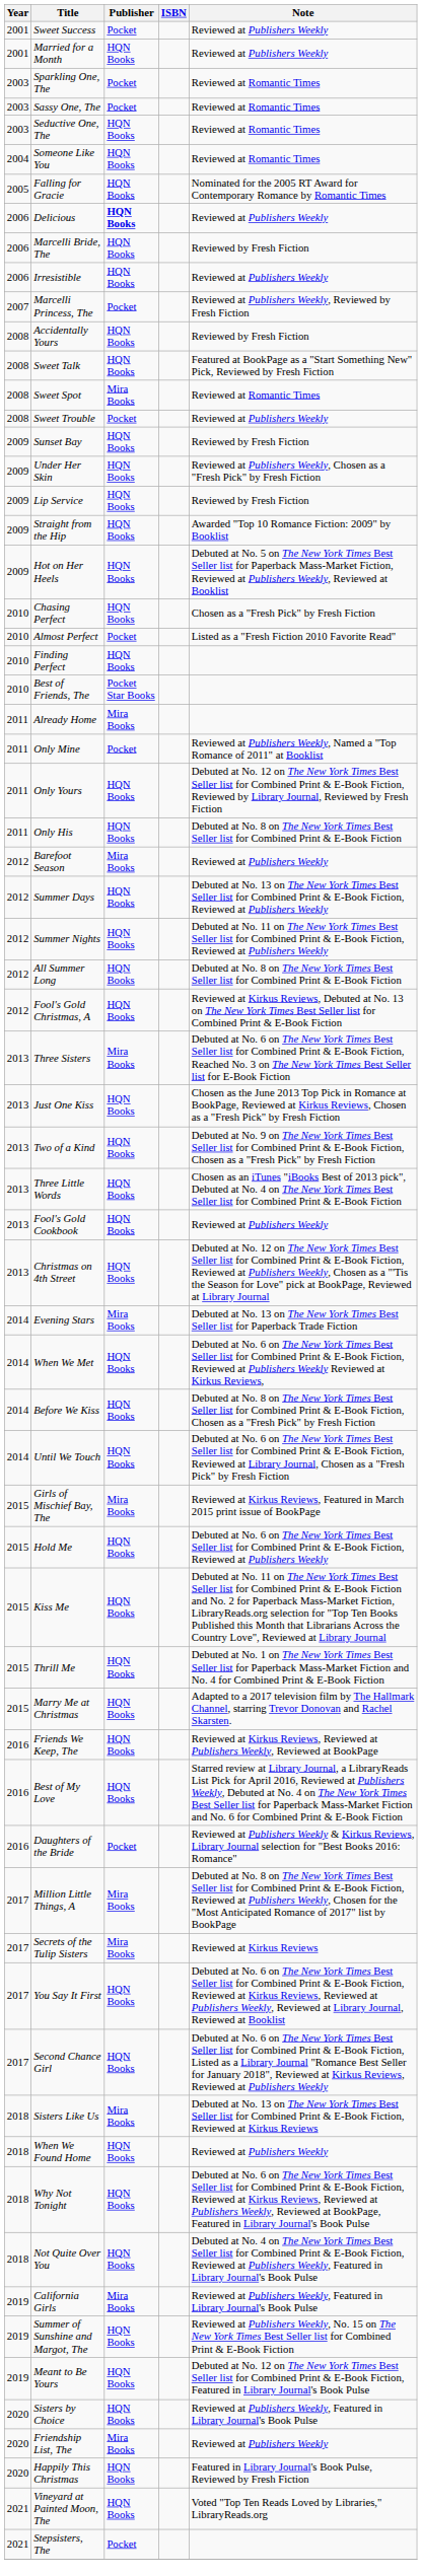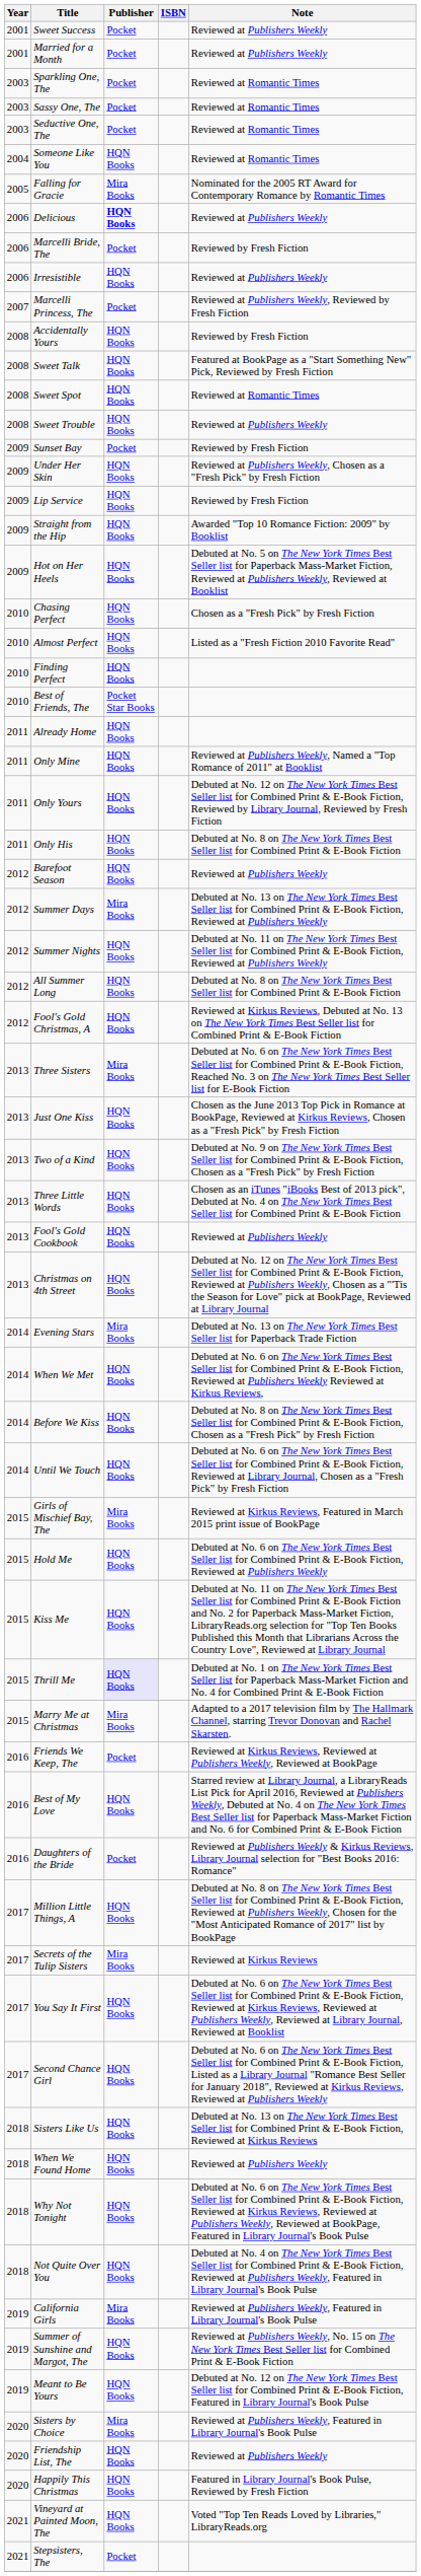Married for a Month | Publisher: HQN Books -> Pocket
Seductive One, The | Publisher: HQN Books -> Pocket
Falling for Gracie | Publisher: HQN Books -> Mira Books
Marcelli Bride, The | Publisher: HQN Books -> Pocket
Sweet Spot | Publisher: Mira Books -> HQN Books
Sweet Trouble | Publisher: Pocket -> HQN Books
Sunset Bay | Publisher: HQN Books -> Pocket
Almost Perfect | Publisher: Pocket -> HQN Books
Already Home | Publisher: Mira Books -> HQN Books
Only Mine | Publisher: Pocket -> HQN Books
Barefoot Season | Publisher: Mira Books -> HQN Books
Summer Days | Publisher: HQN Books -> Mira Books
Thrill Me | Publisher: no background -> lavender background
Marry Me at Christmas | Publisher: HQN Books -> Mira Books
Friends We Keep, The | Publisher: HQN Books -> Pocket
Million Little Things, A | Publisher: Mira Books -> HQN Books
Sisters Like Us | Publisher: Mira Books -> HQN Books
Sisters by Choice | Publisher: HQN Books -> Mira Books
Friendship List, The | Publisher: Mira Books -> HQN Books
